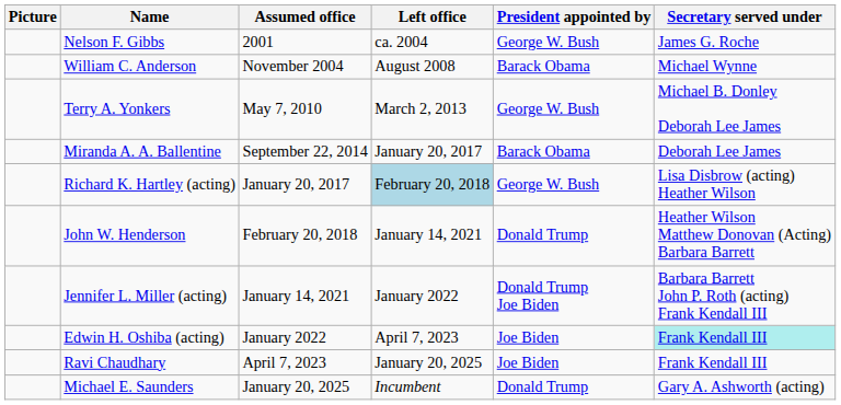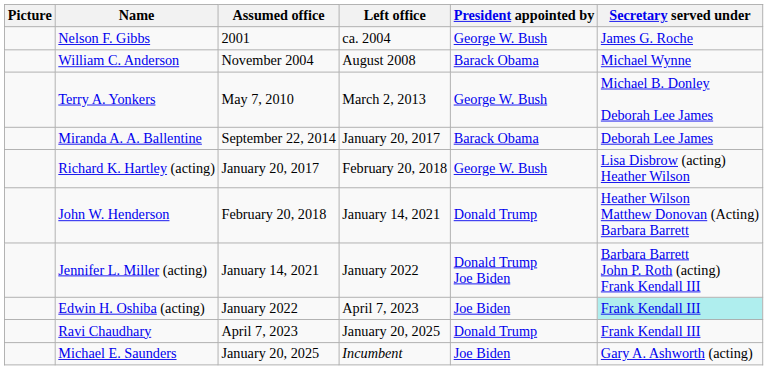Richard K. Hartley (acting) | Left office: lightblue background -> no background
Ravi Chaudhary | President appointed by: Joe Biden -> Donald Trump
Michael E. Saunders | President appointed by: Donald Trump -> Joe Biden
